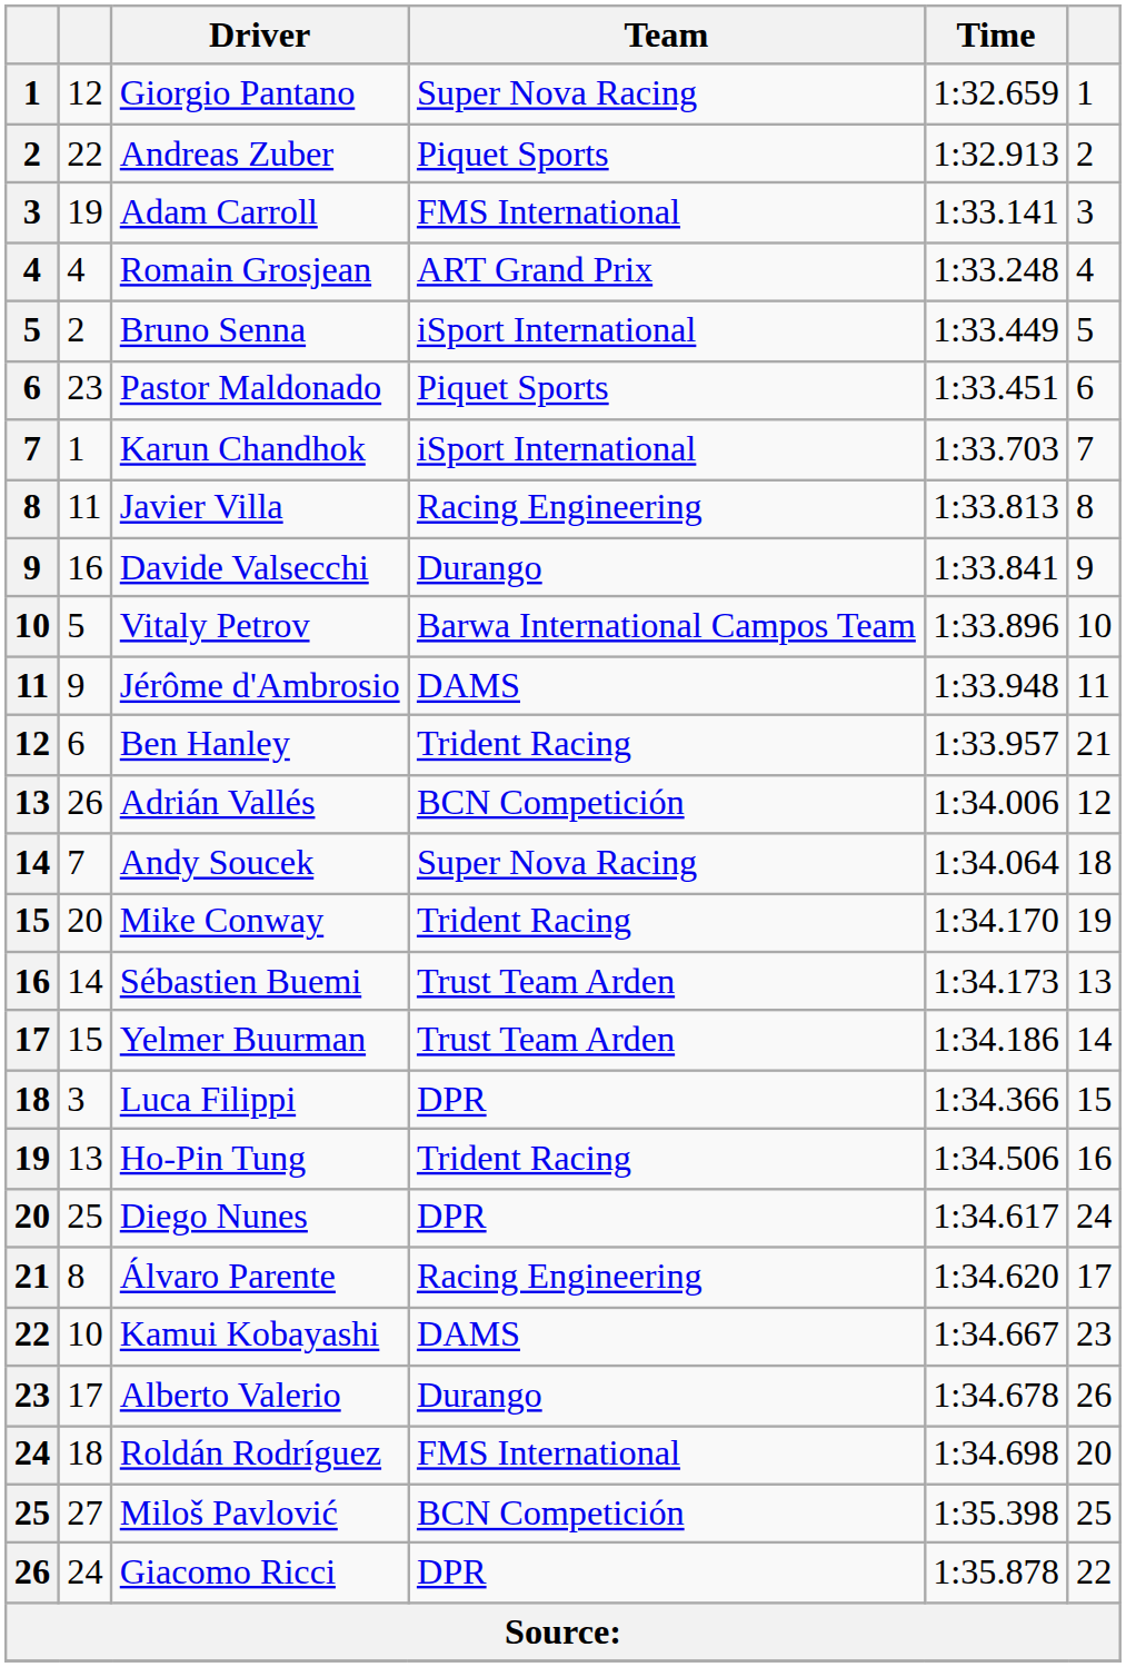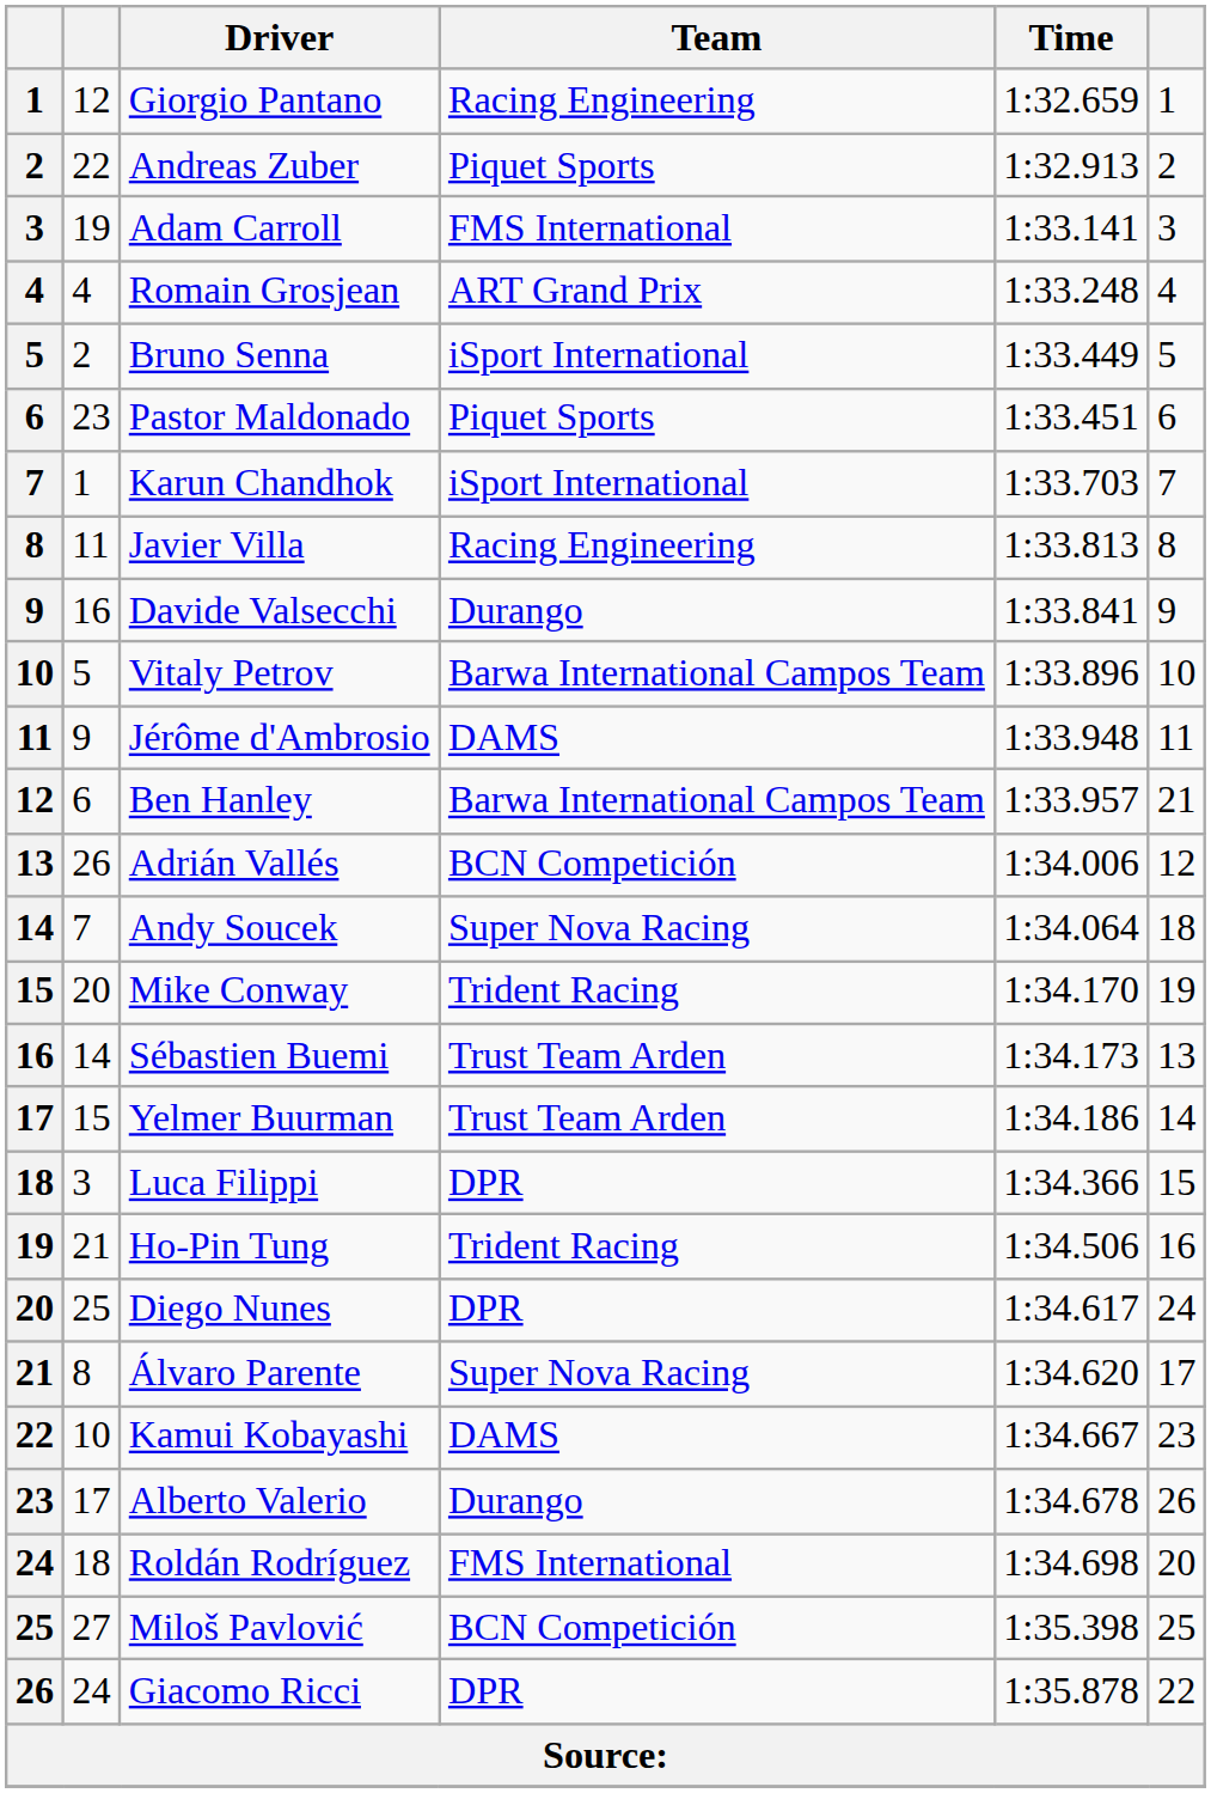Giorgio Pantano | Team: Super Nova Racing -> Racing Engineering
Ben Hanley | Team: Trident Racing -> Barwa International Campos Team
Ho-Pin Tung | column 2: 13 -> 21
Álvaro Parente | Team: Racing Engineering -> Super Nova Racing
